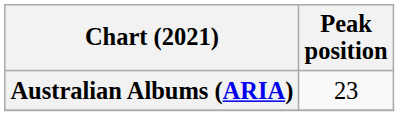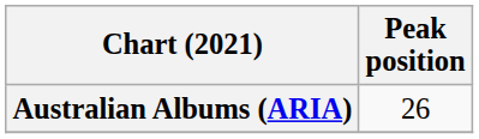Australian Albums (ARIA) | Peak position: 23 -> 26
